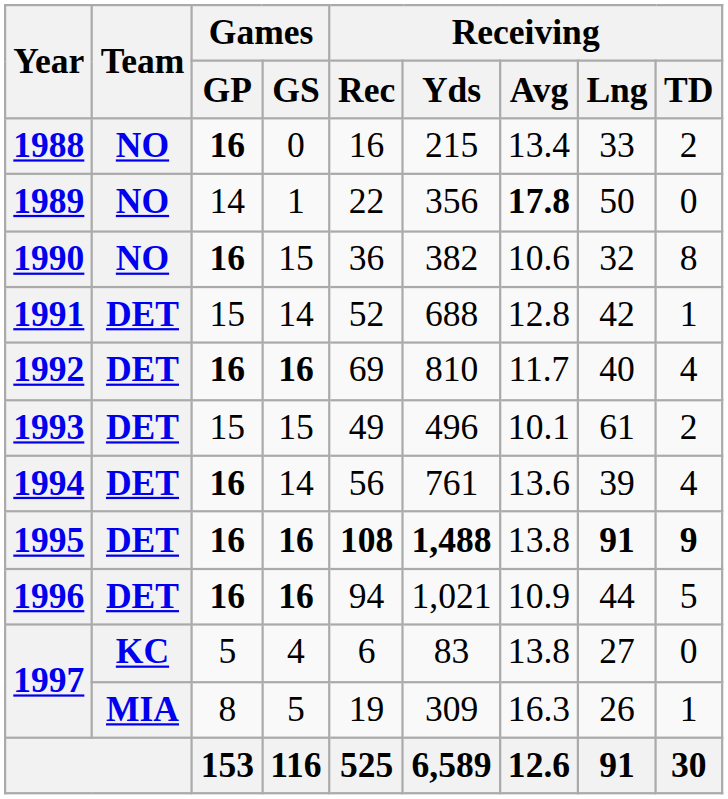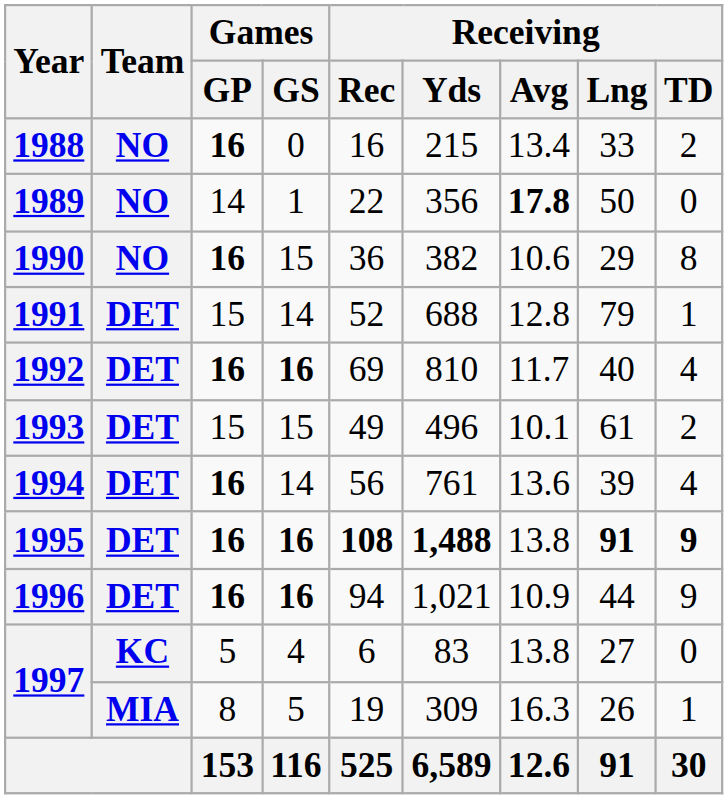1990 | Receiving / Lng: 32 -> 29
1991 | Receiving / Lng: 42 -> 79
1996 | Receiving / TD: 5 -> 9
